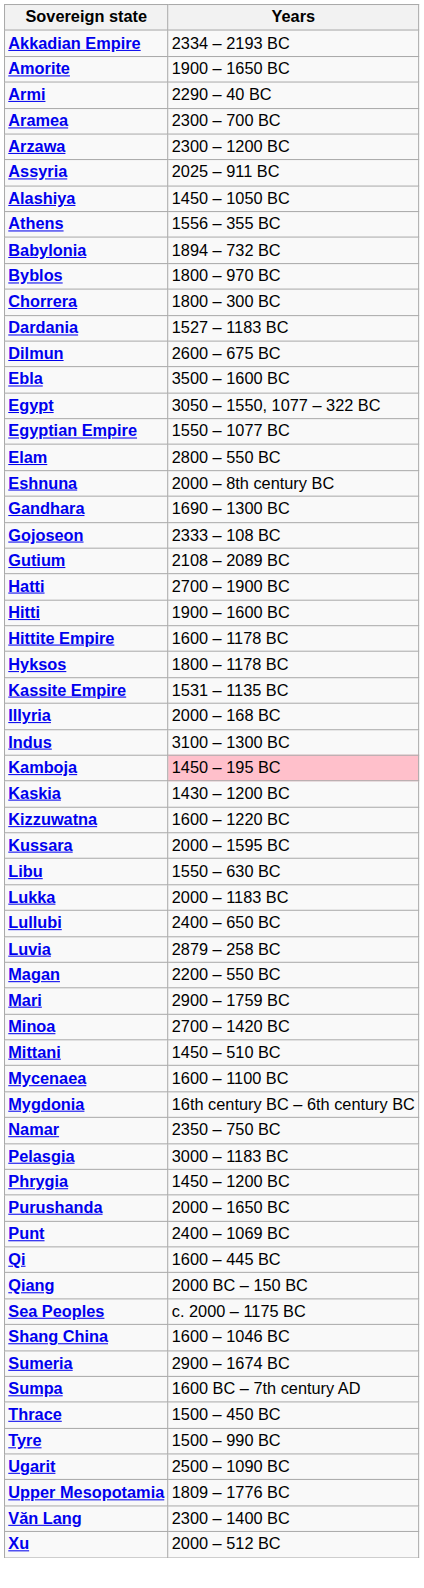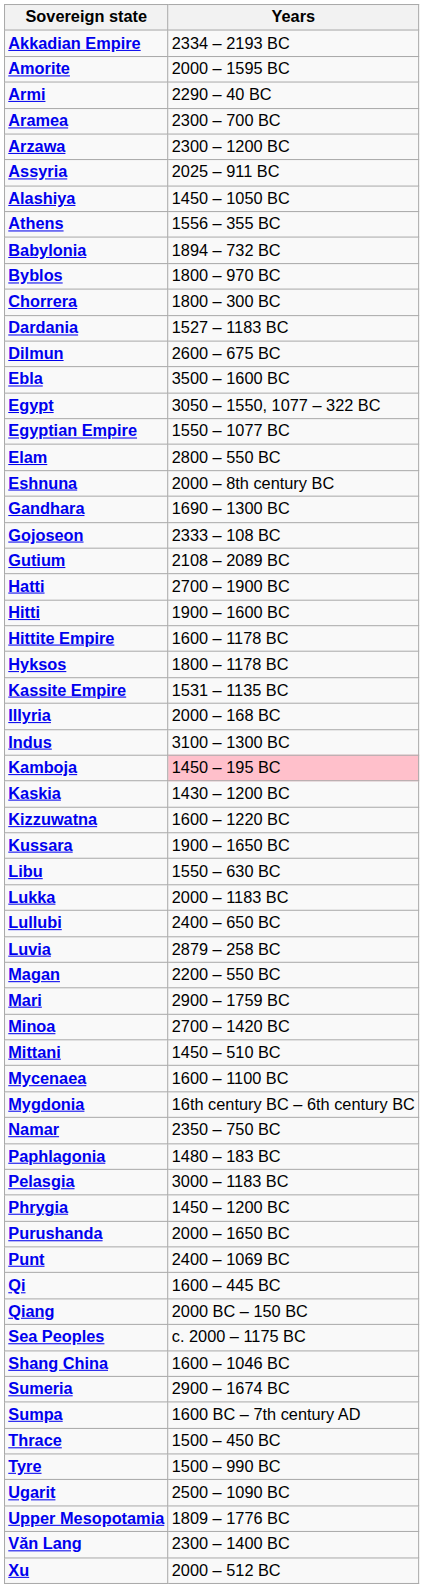Amorite | Years: 1900 – 1650 BC -> 2000 – 1595 BC
Kussara | Years: 2000 – 1595 BC -> 1900 – 1650 BC
+ row: Paphlagonia | 1480 – 183 BC
